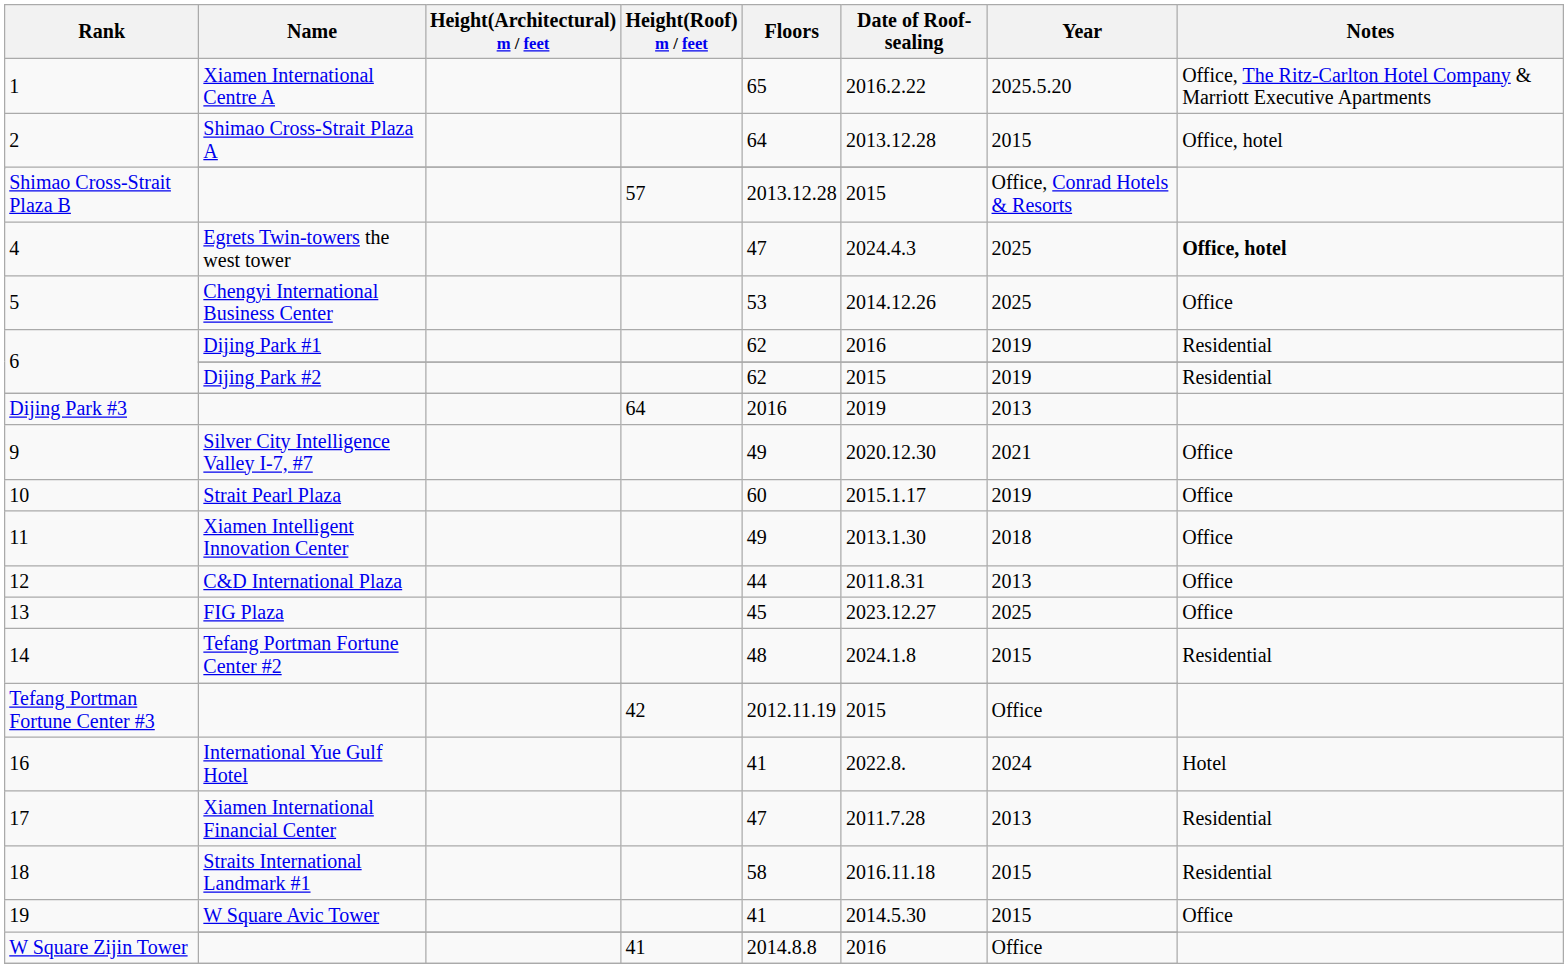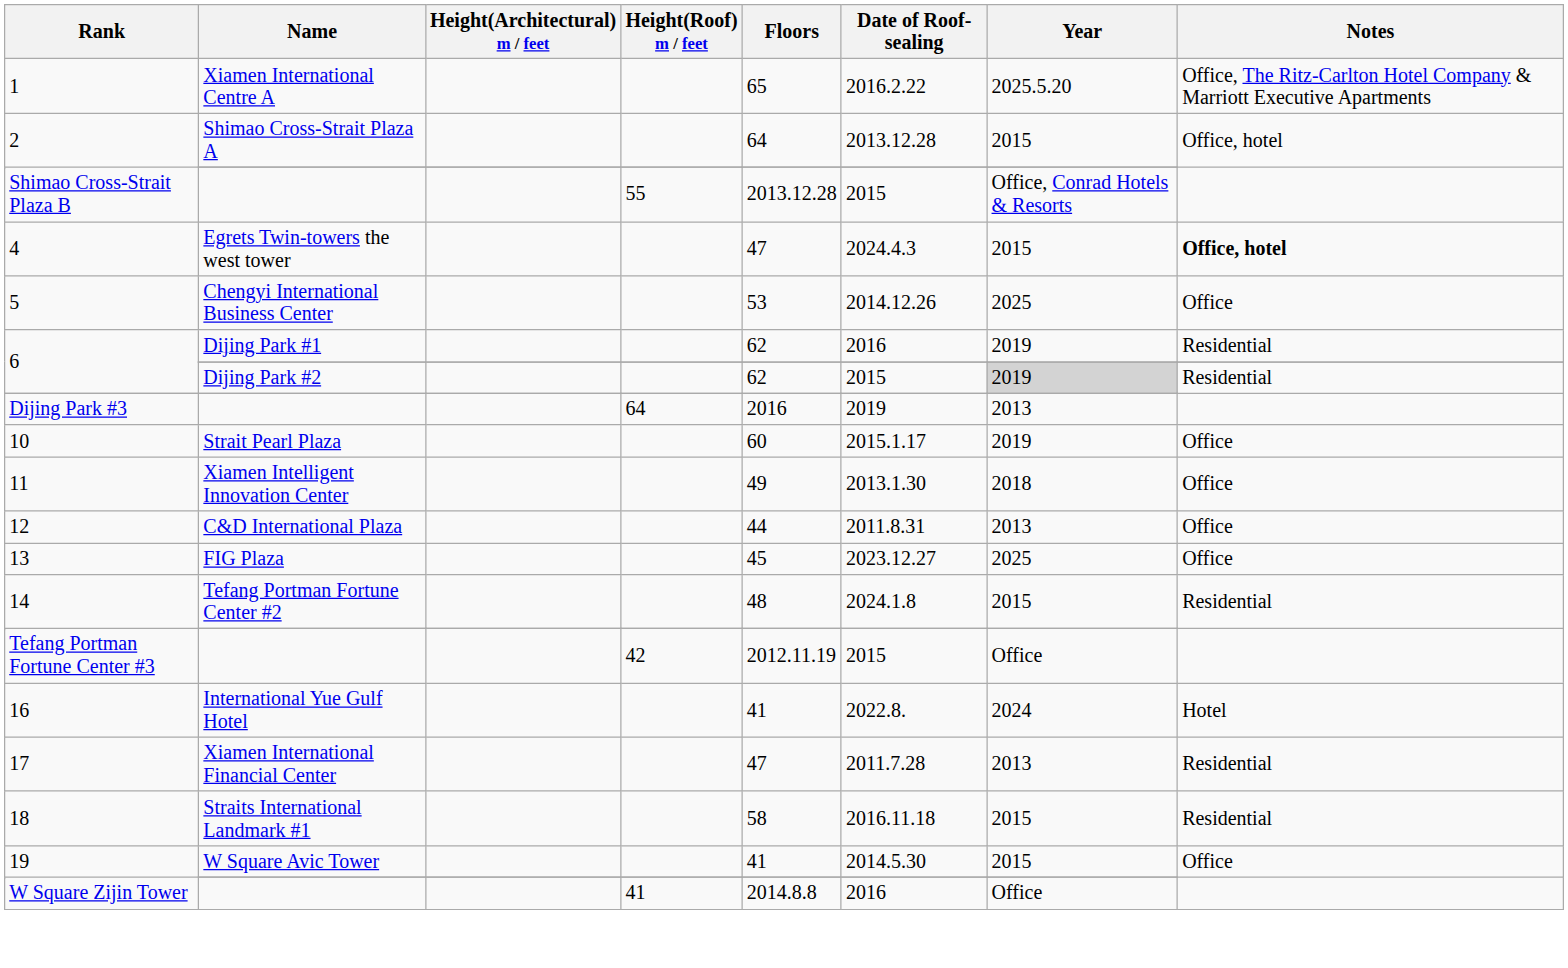Shimao Cross-Strait Plaza B | Height(Roof) m / feet: 57 -> 55
4 | Year: 2025 -> 2015
6 / Dijing Park #2 | Year: no background -> lightgrey background
- row: 9 | Silver City Intelligence Valley I-7, #7 | 49 | 2020.12.30 | 2021 | Office
